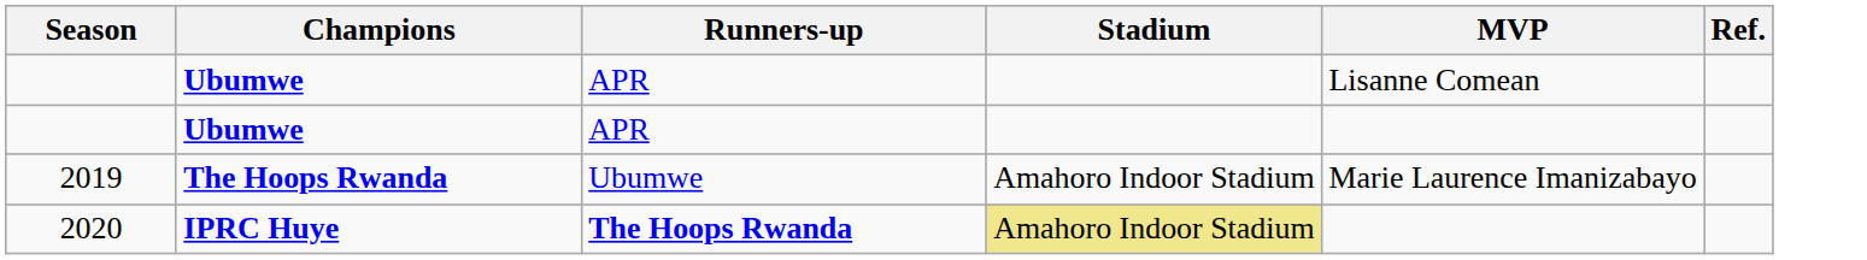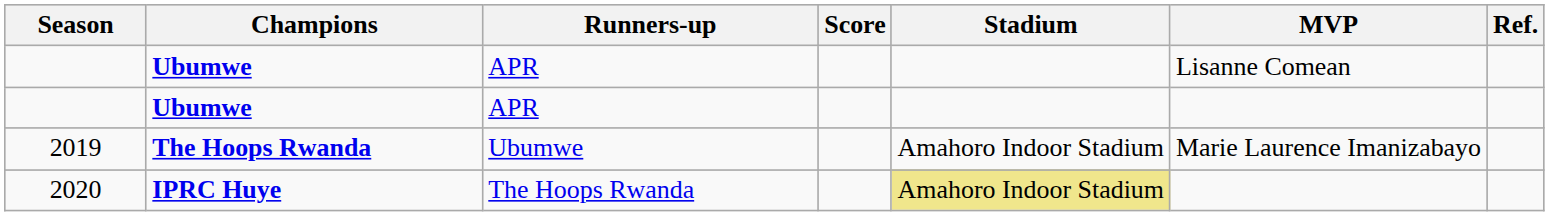+ column: Score
2020 | Runners-up: bold -> normal
